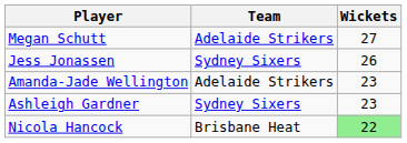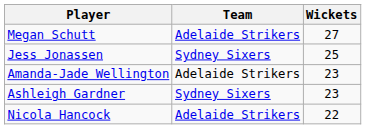Jess Jonassen | Wickets: 26 -> 25
Nicola Hancock | Team: Brisbane Heat -> Adelaide Strikers
Nicola Hancock | Wickets: lightgreen background -> no background
